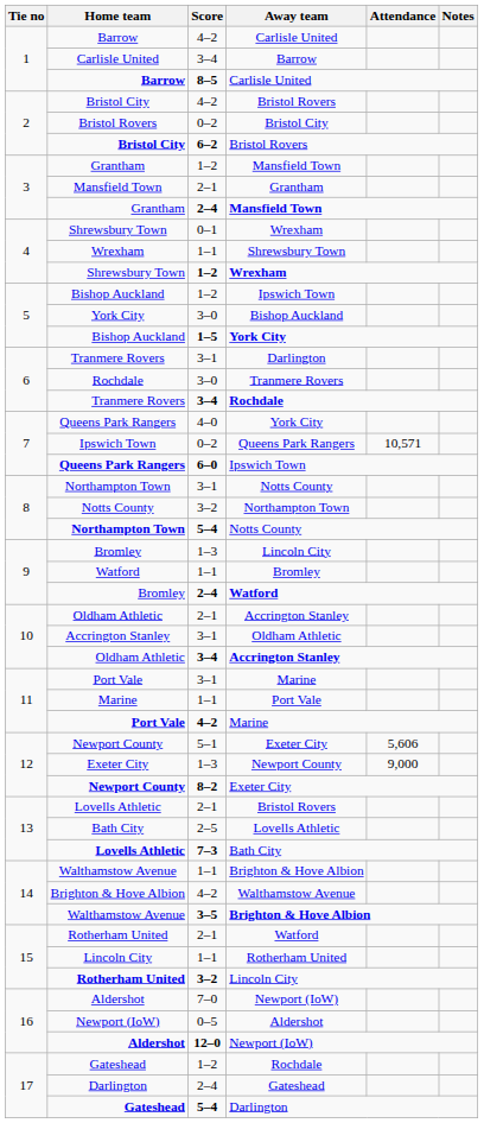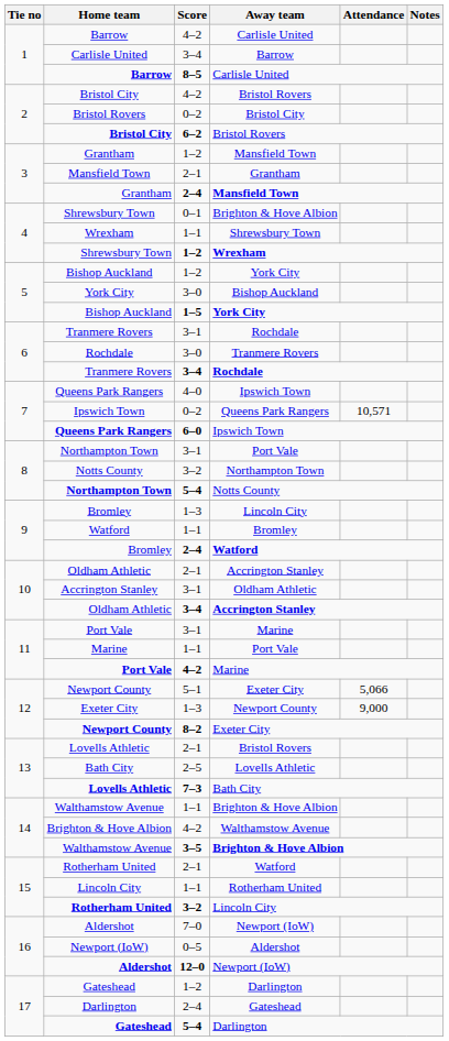Shrewsbury Town / 0–1 | Away team: Wrexham -> Brighton & Hove Albion
Bishop Auckland / 1–2 | Away team: Ipswich Town -> York City
Tranmere Rovers / 3–1 | Away team: Darlington -> Rochdale
Queens Park Rangers / 4–0 | Away team: York City -> Ipswich Town
Northampton Town / 3–1 | Away team: Notts County -> Port Vale
Newport County / 5–1 | Attendance: 5,606 -> 5,066
Gateshead / 1–2 | Away team: Rochdale -> Darlington
